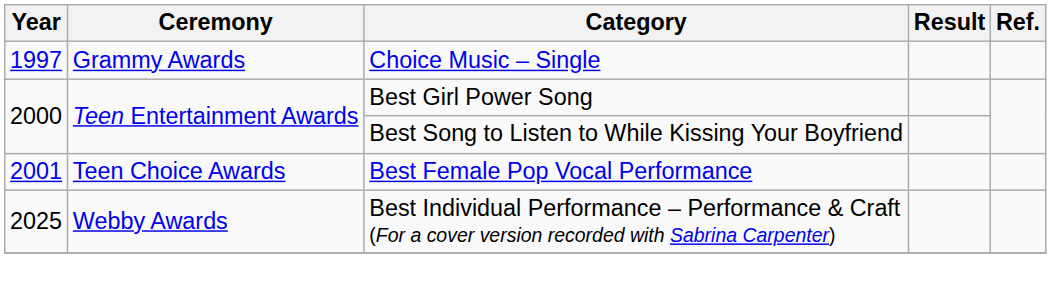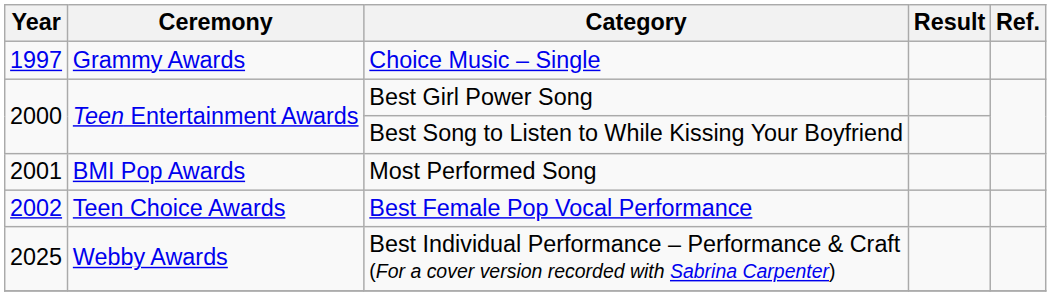+ row: 2001 | BMI Pop Awards | Most Performed Song
Best Female Pop Vocal Performance | Year: 2001 -> 2002
